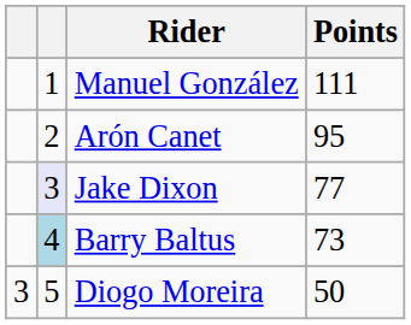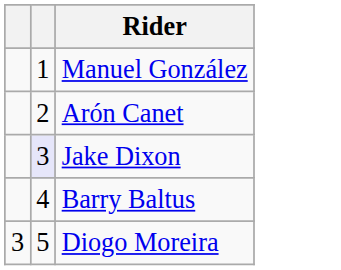- column: Points | 111 | 95 | 77 | 73 | 50
Barry Baltus | column 2: lightblue background -> no background
